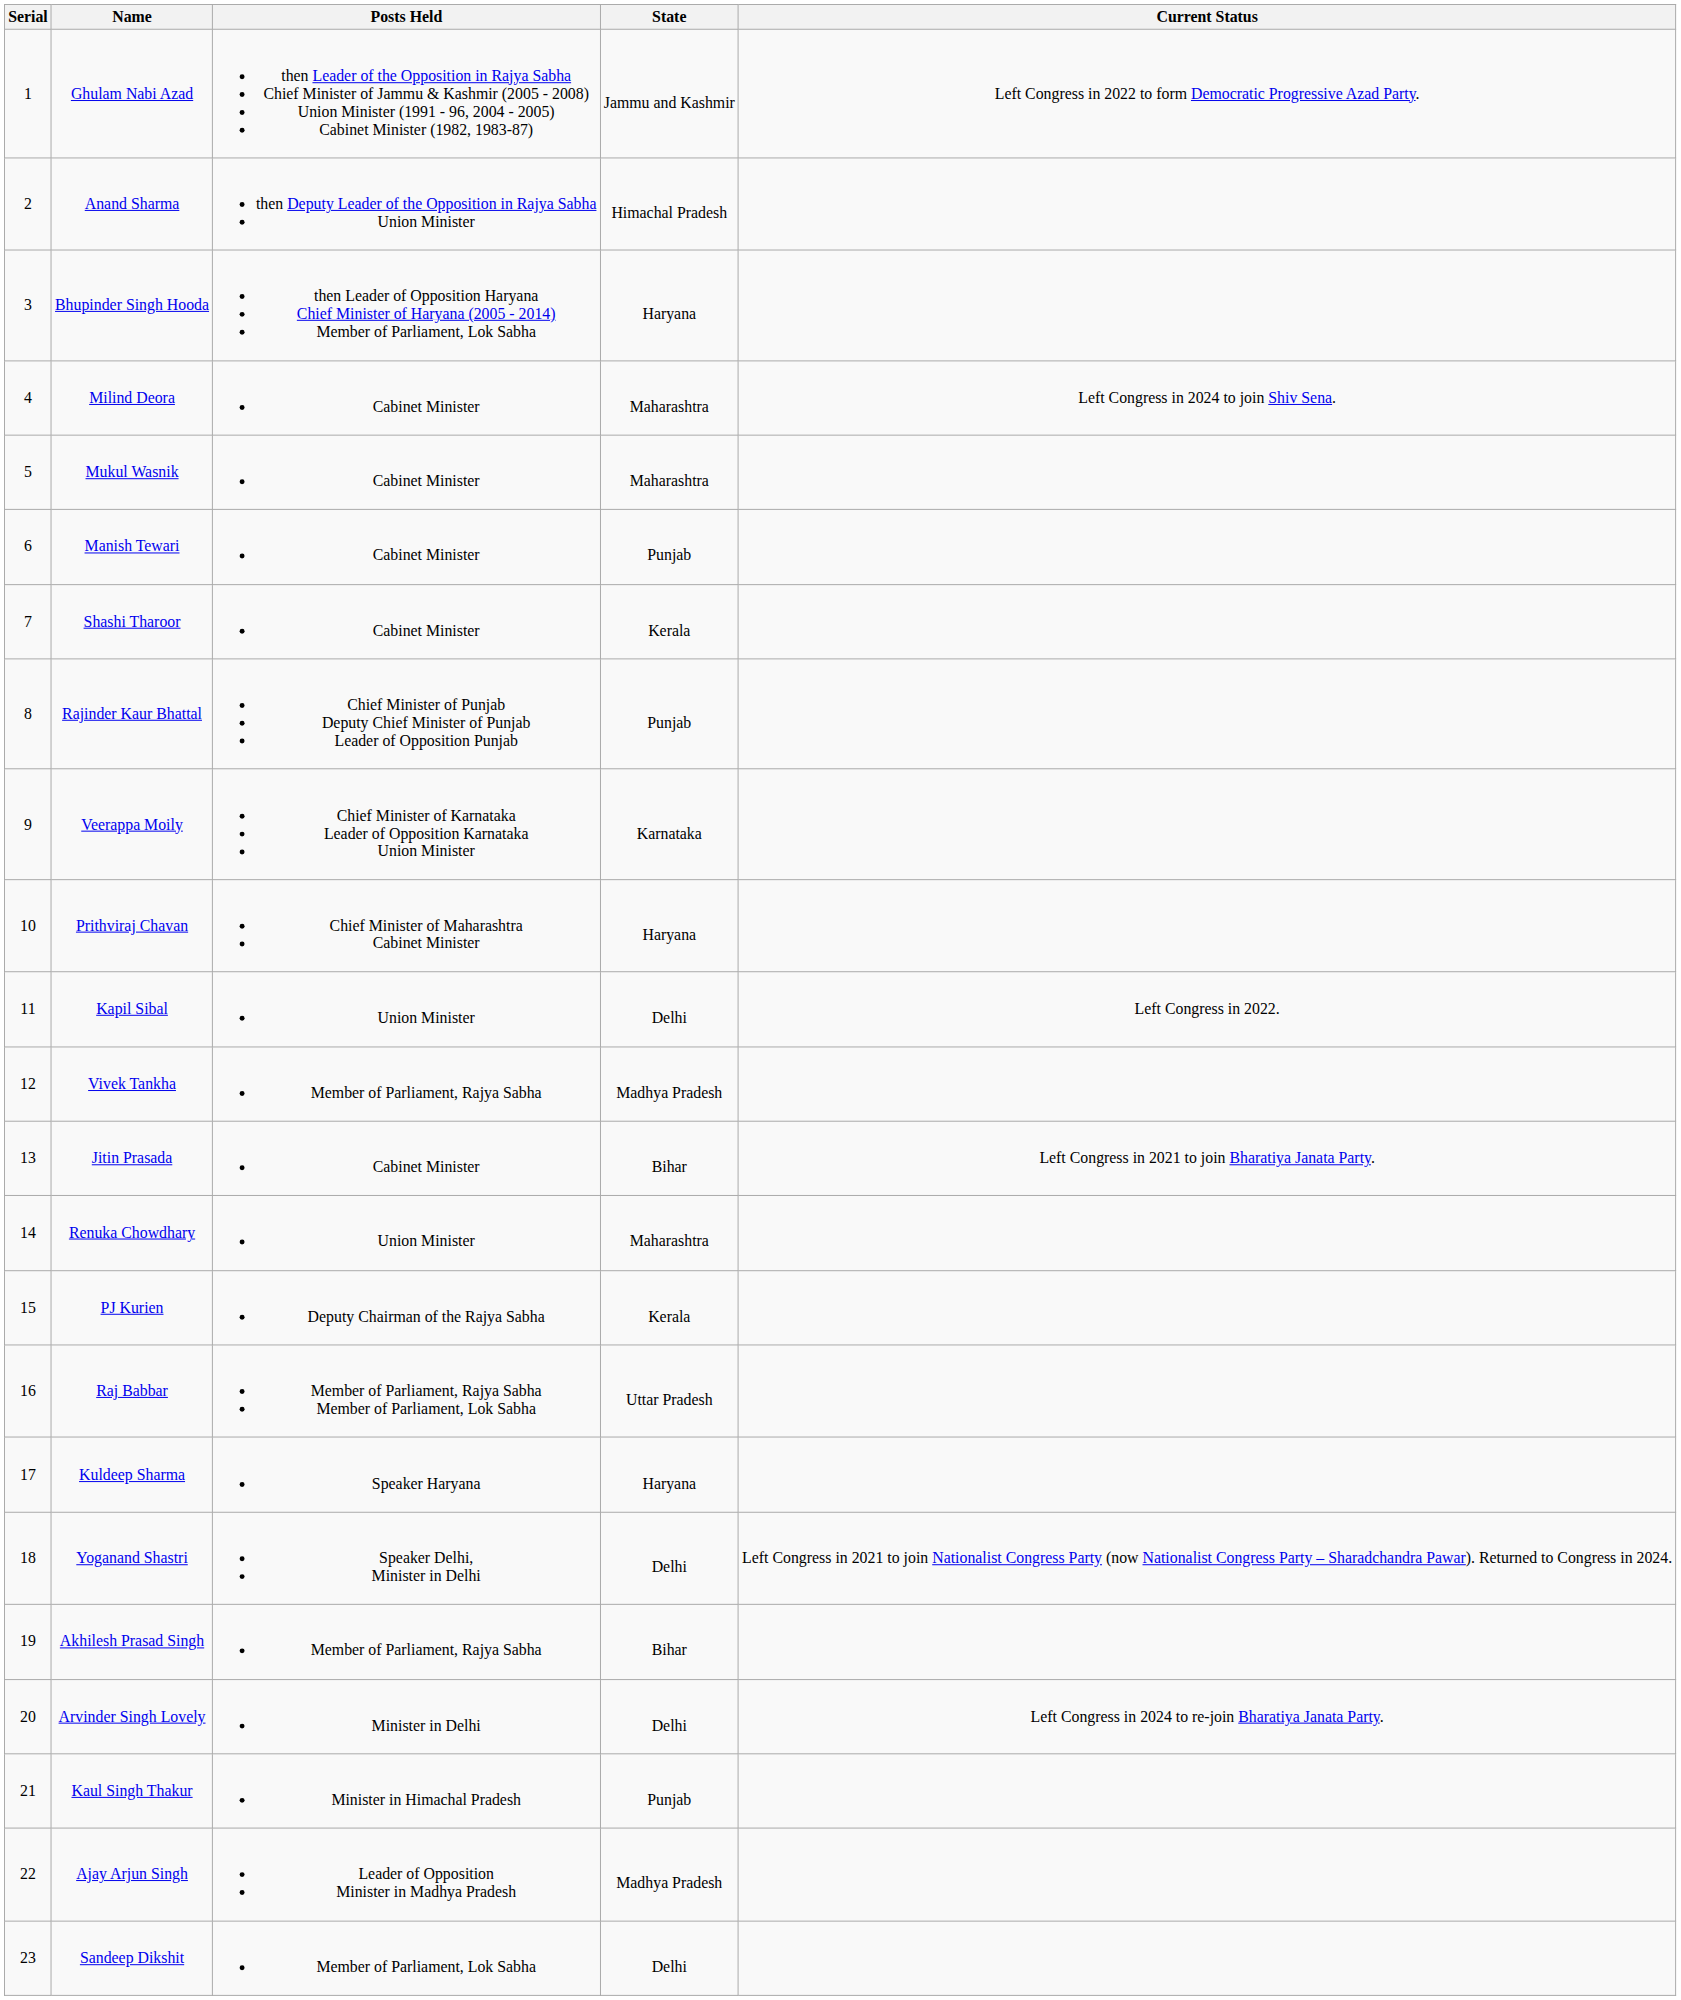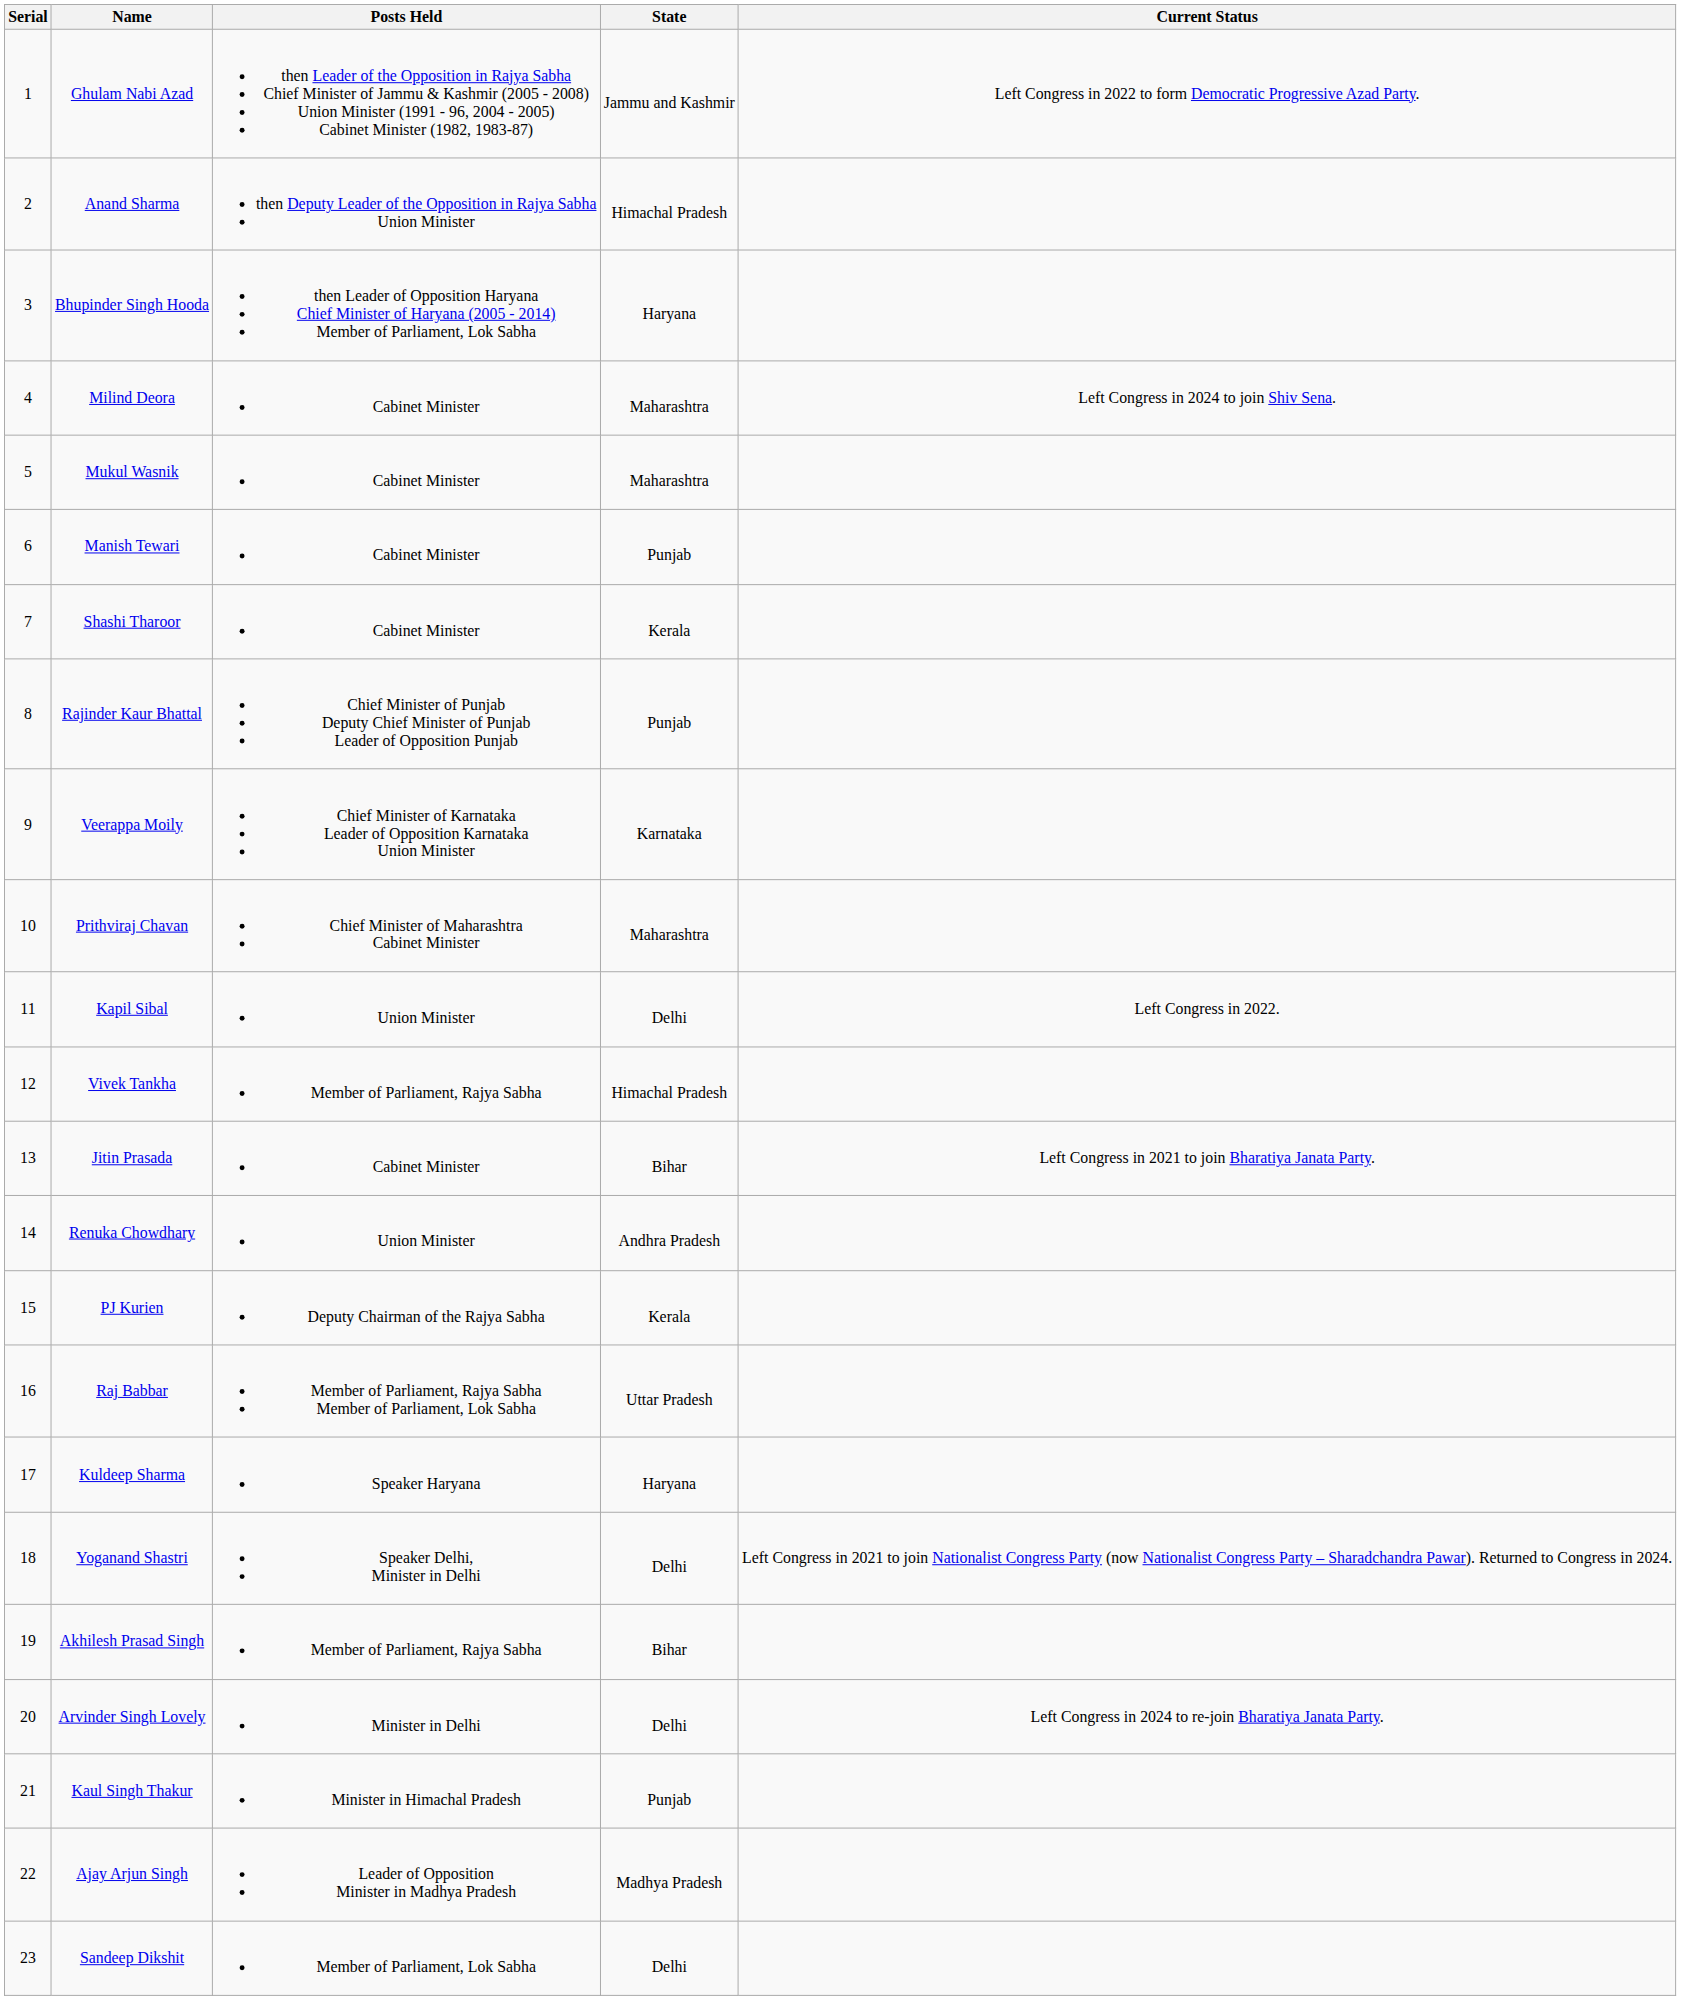Prithviraj Chavan | State: Haryana -> Maharashtra
Vivek Tankha | State: Madhya Pradesh -> Himachal Pradesh
Renuka Chowdhary | State: Maharashtra -> Andhra Pradesh
